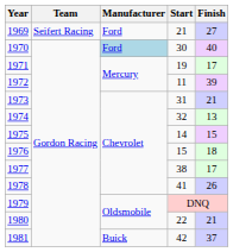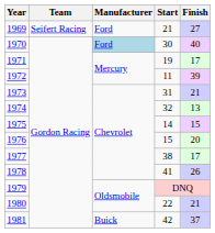1976 | Finish: 18 -> 20
